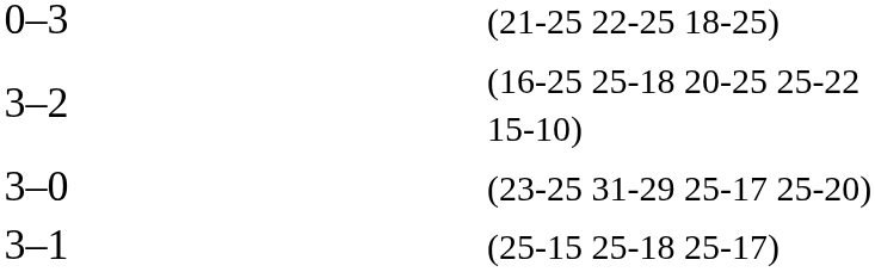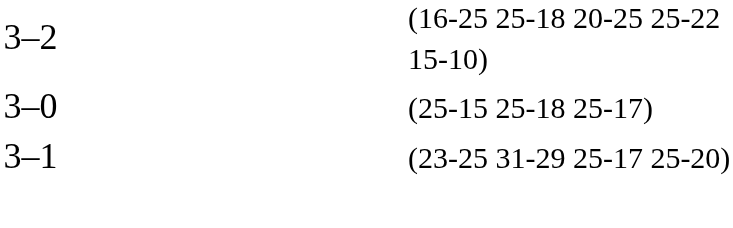- row: 0–3 | (21-25 22-25 18-25)
3–0 | column 5: (23-25 31-29 25-17 25-20) -> (25-15 25-18 25-17)
3–1 | column 5: (25-15 25-18 25-17) -> (23-25 31-29 25-17 25-20)
